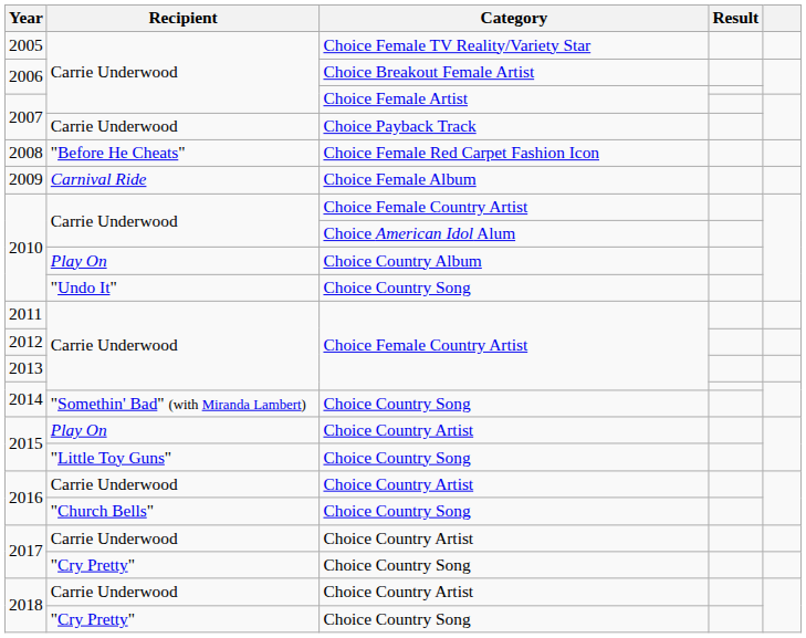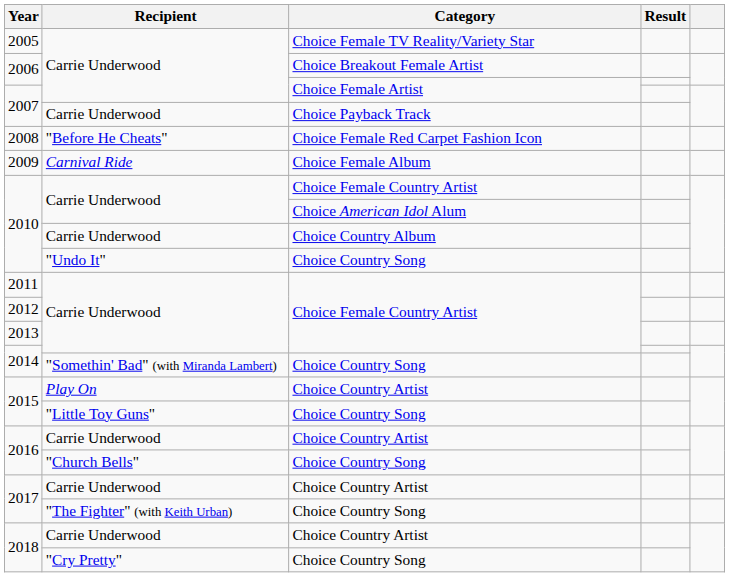2010 / Choice Country Album | Recipient: Play On -> Carrie Underwood
2017 / Choice Country Song | Recipient: "Cry Pretty" -> "The Fighter" (with Keith Urban)
